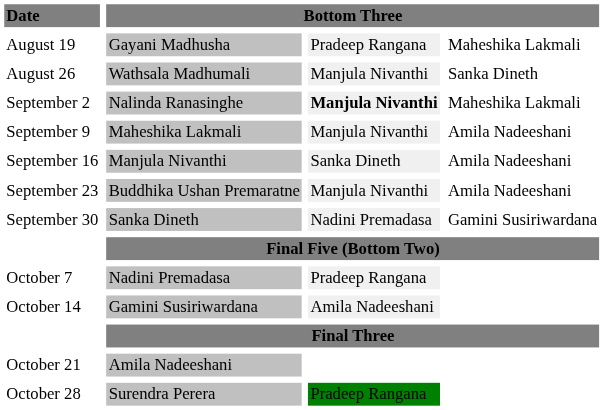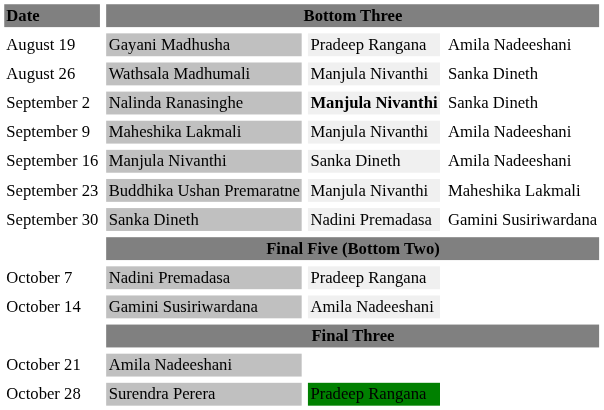Gayani Madhusha | column 4: Maheshika Lakmali -> Amila Nadeeshani
Nalinda Ranasinghe | column 4: Maheshika Lakmali -> Sanka Dineth
Buddhika Ushan Premaratne | column 4: Amila Nadeeshani -> Maheshika Lakmali
